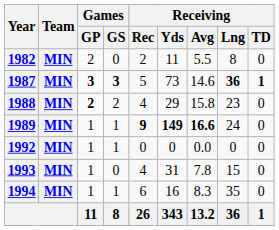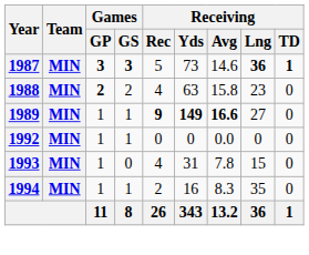- row: 1982 | MIN | 2 | 0 | 2 | 11 | 5.5 | 8 | 0
1988 | Receiving / Yds: 29 -> 63
1989 | Receiving / Lng: 24 -> 27
1994 | Receiving / Rec: 6 -> 2
